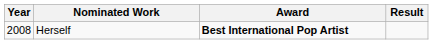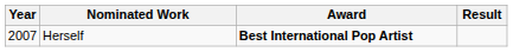Herself | Year: 2008 -> 2007
